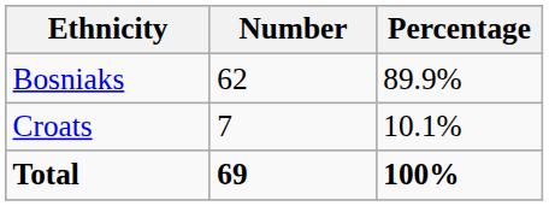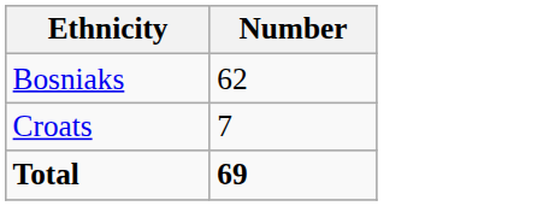- column: Percentage | 89.9% | 10.1% | 100%
